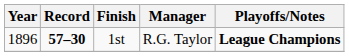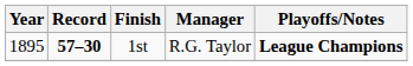1st | Year: 1896 -> 1895
